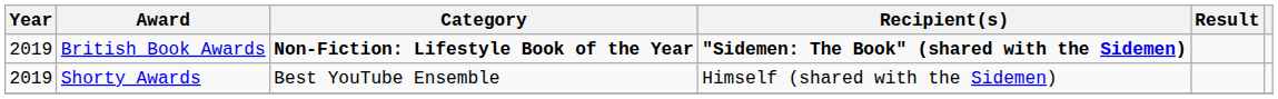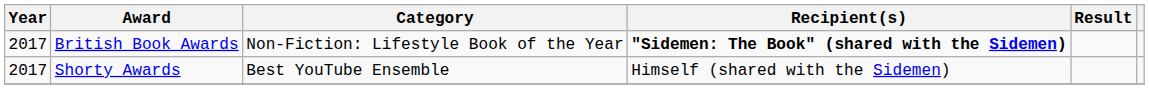British Book Awards | Year: 2019 -> 2017
British Book Awards | Category: bold -> normal
Shorty Awards | Year: 2019 -> 2017
